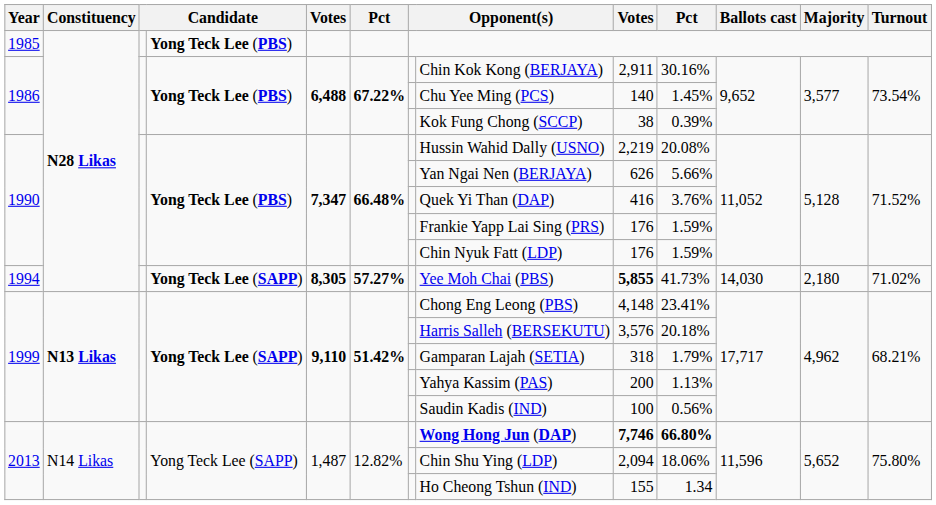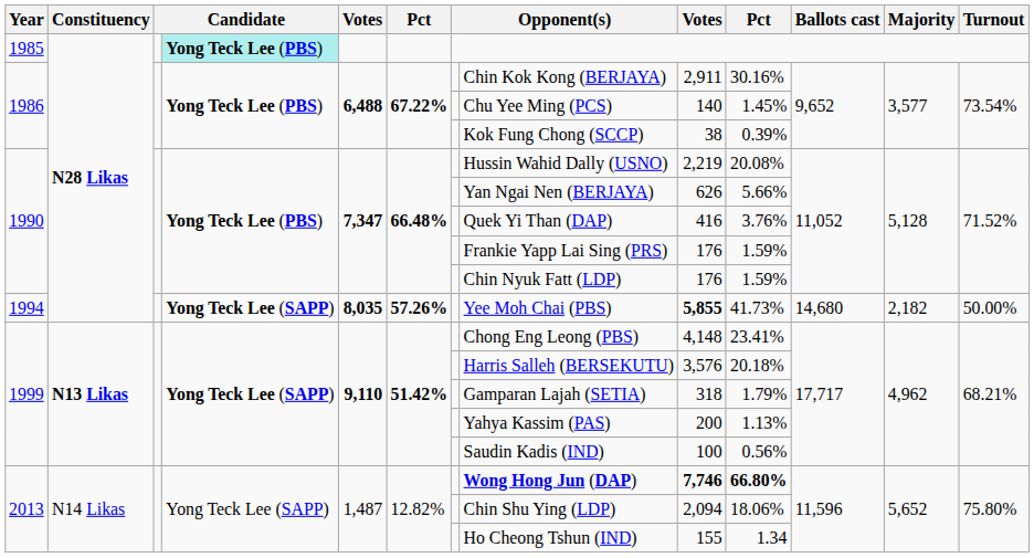1985 | column 4: no background -> paleturquoise background
1994 | column 5: 8,305 -> 8,035
1994 | column 6: 57.27% -> 57.26%
1994 | Ballots cast: 14,030 -> 14,680
1994 | Majority: 2,180 -> 2,182
1994 | Turnout: 71.02% -> 50.00%
